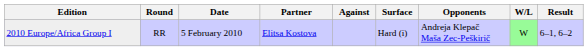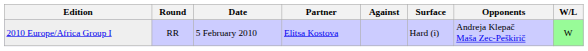- column: Result | 6–1, 6–2
